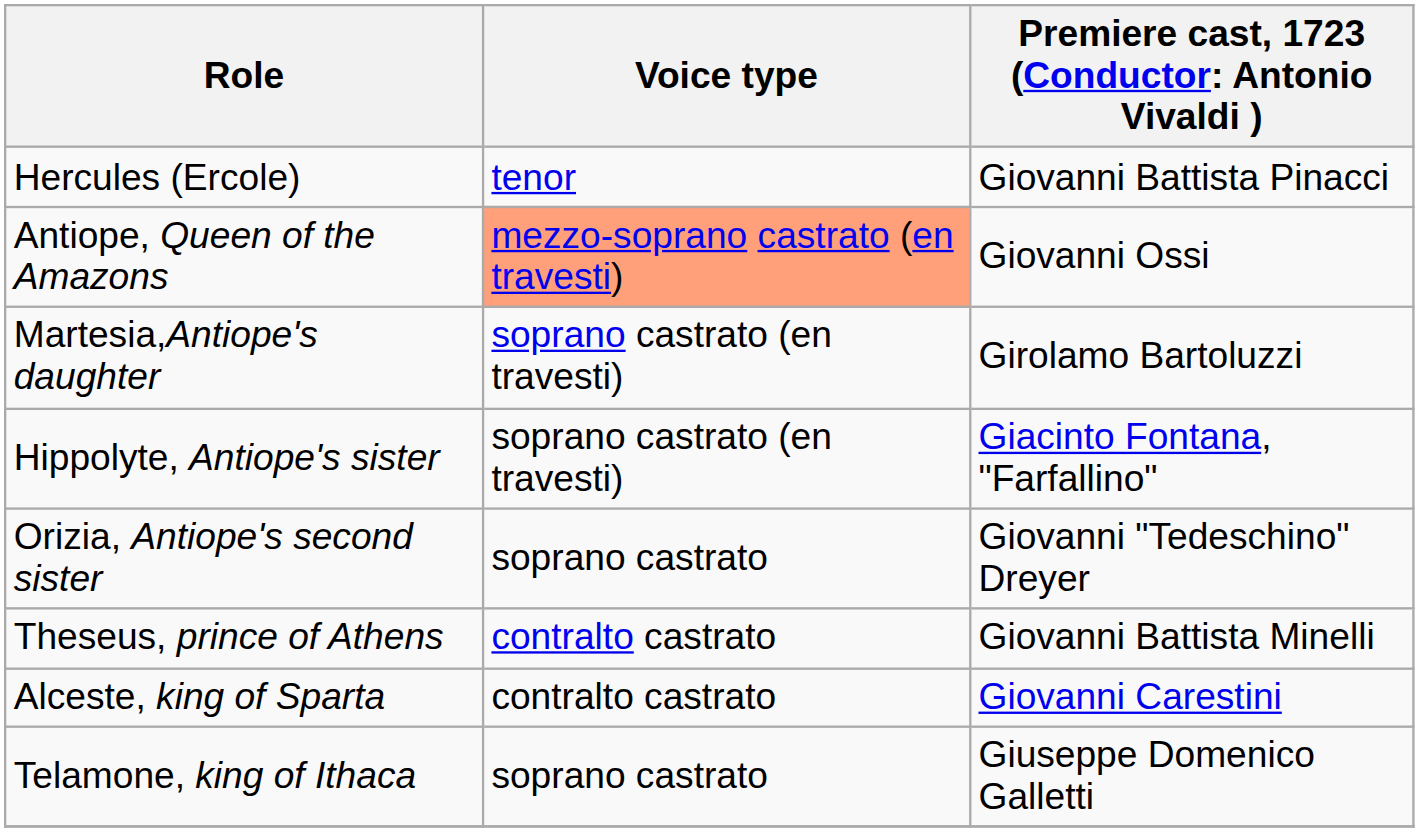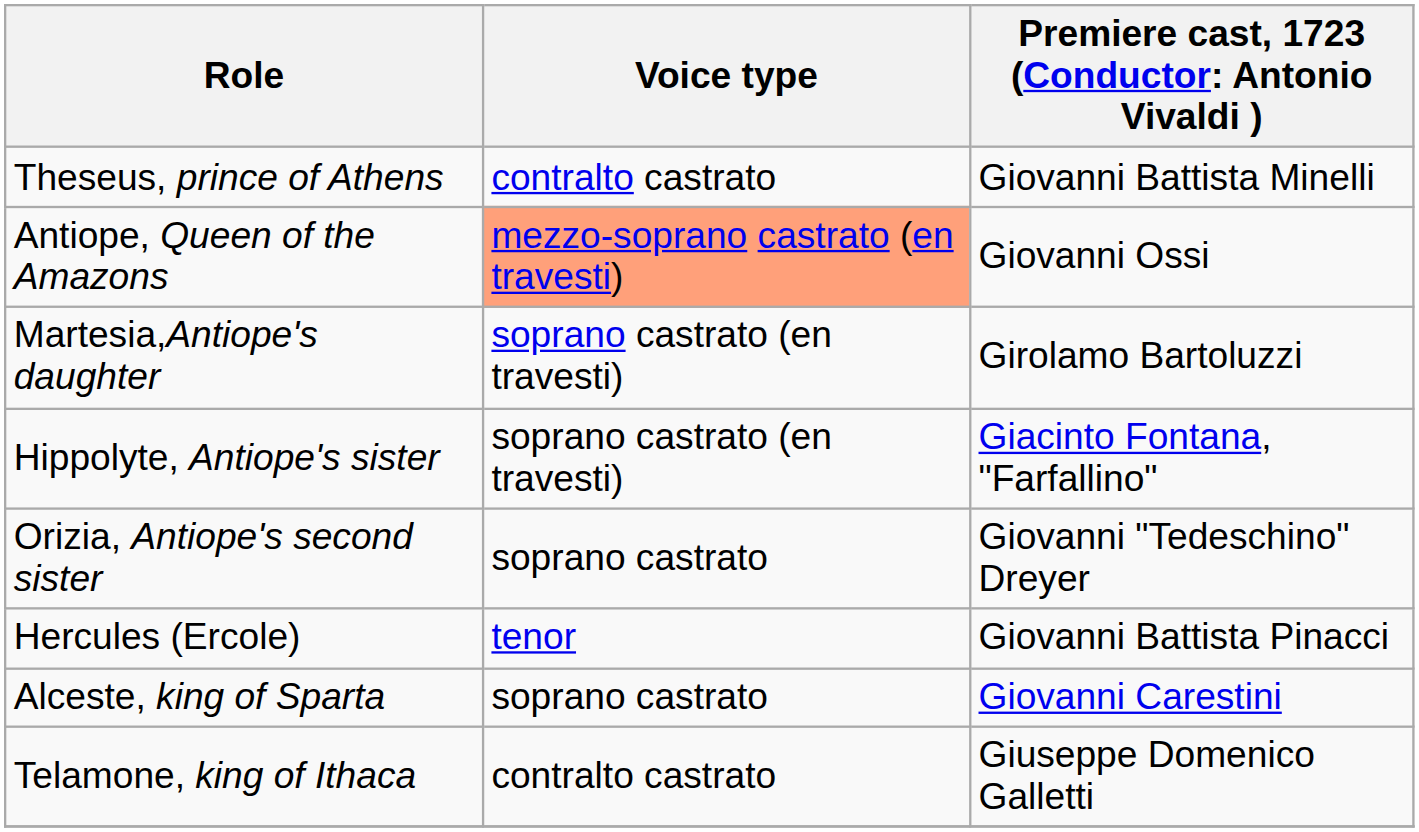rows swapped: Hercules (Ercole) <-> Theseus, prince of Athens
Alceste, king of Sparta | Voice type: contralto castrato -> soprano castrato
Telamone, king of Ithaca | Voice type: soprano castrato -> contralto castrato
